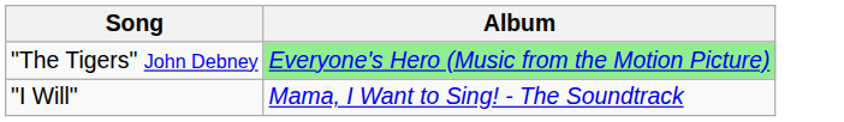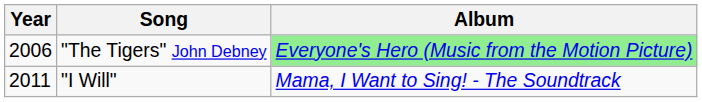+ column: Year | 2006 | 2011
